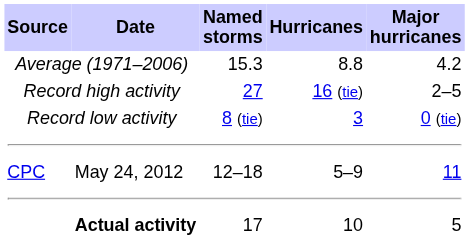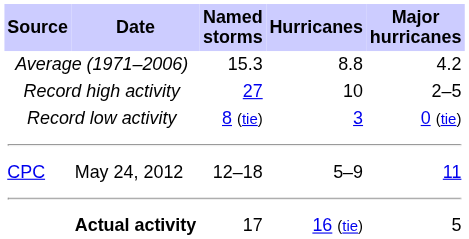Record high activity | Hurricanes: 16 (tie) -> 10
Actual activity | Hurricanes: 10 -> 16 (tie)
